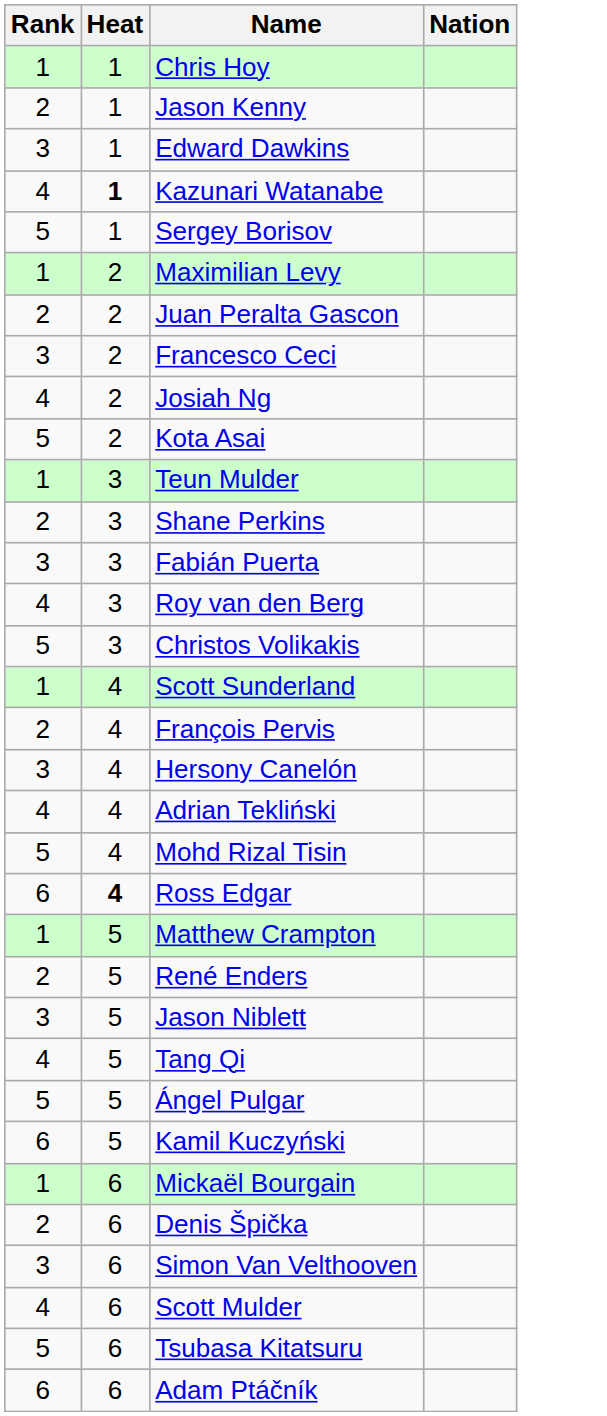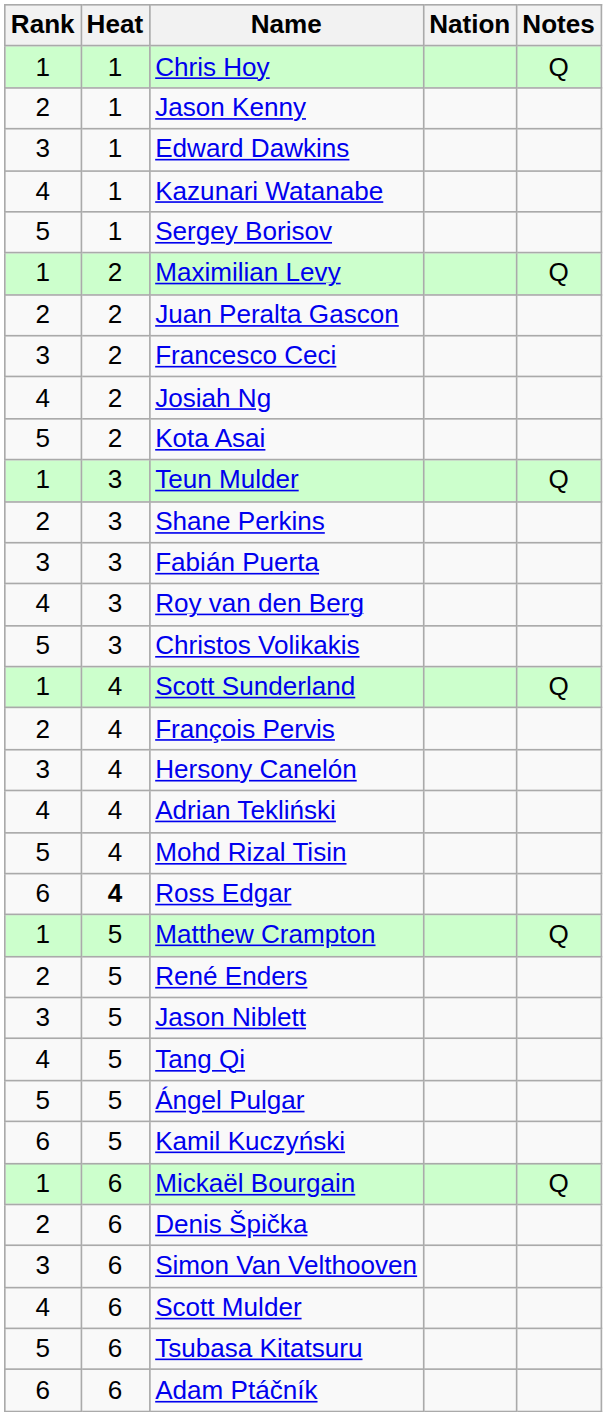+ column: Notes | Q | Q | Q | Q | Q | Q
Kazunari Watanabe | Heat: bold -> normal
